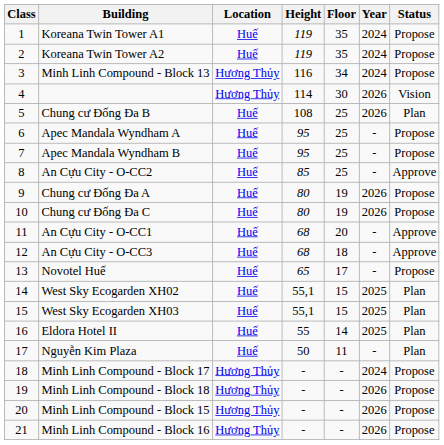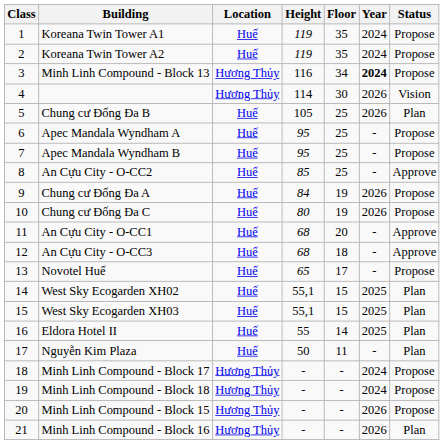Minh Linh Compound - Block 13 | Year: normal -> bold
Chung cư Đống Đa B | Height: 108 -> 105
Chung cư Đống Đa A | Height: 80 -> 84
Minh Linh Compound - Block 18 | Year: 2026 -> 2024
Minh Linh Compound - Block 16 | Status: Propose -> Plan
